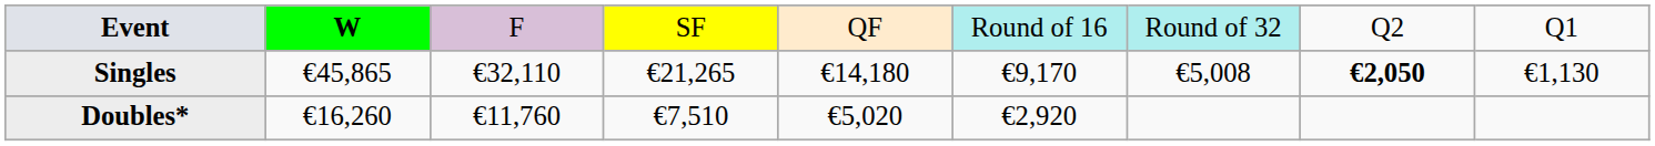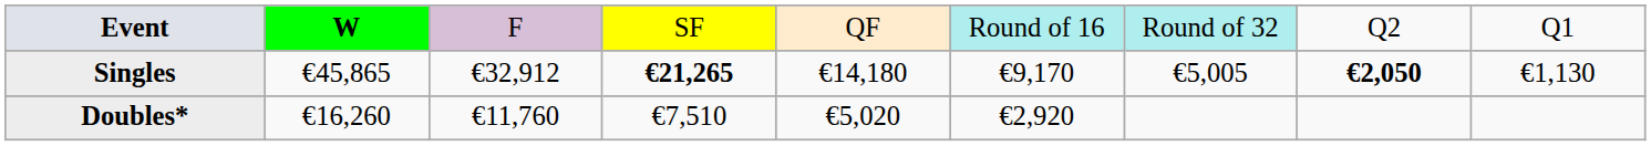Singles | column 3: €32,110 -> €32,912
Singles | column 4: normal -> bold
Singles | column 7: €5,008 -> €5,005
